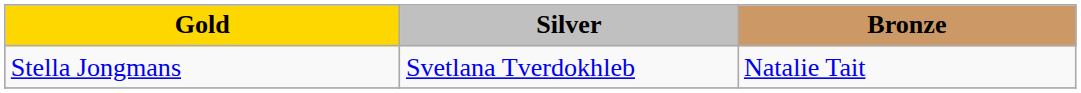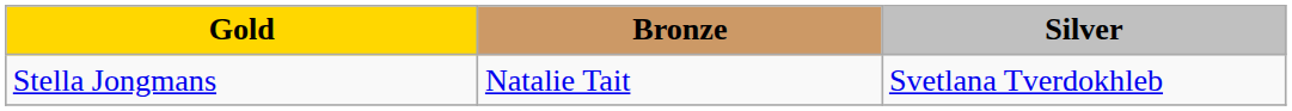columns swapped: Silver <-> Bronze
